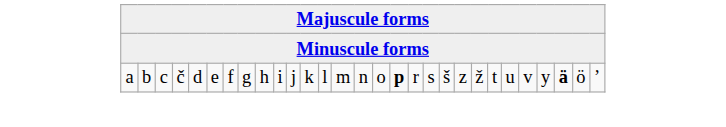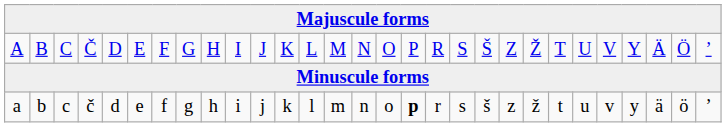+ row: A | B | C | Č | D | E | F | G | H | I | J | K | L | M | N | O | P | R | S | Š | Z | Ž | T | U | V | Y | Ä | Ö | ʼ
a | column 27: bold -> normal
